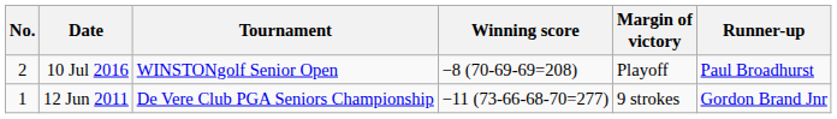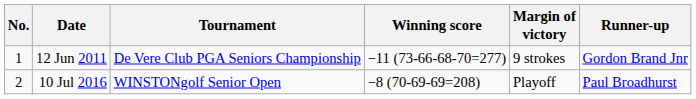rows swapped: 12 Jun 2011 <-> 10 Jul 2016
